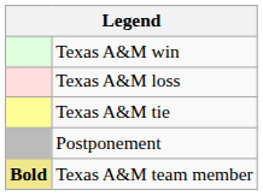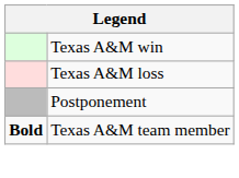- row: Texas A&M tie
Texas A&M team member | column 1: khaki background -> no background
